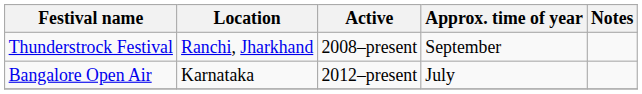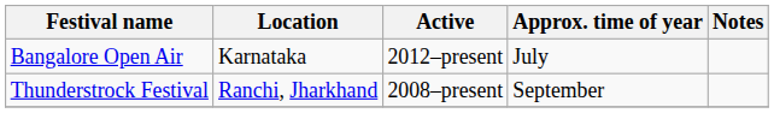rows swapped: Bangalore Open Air <-> Thunderstrock Festival
